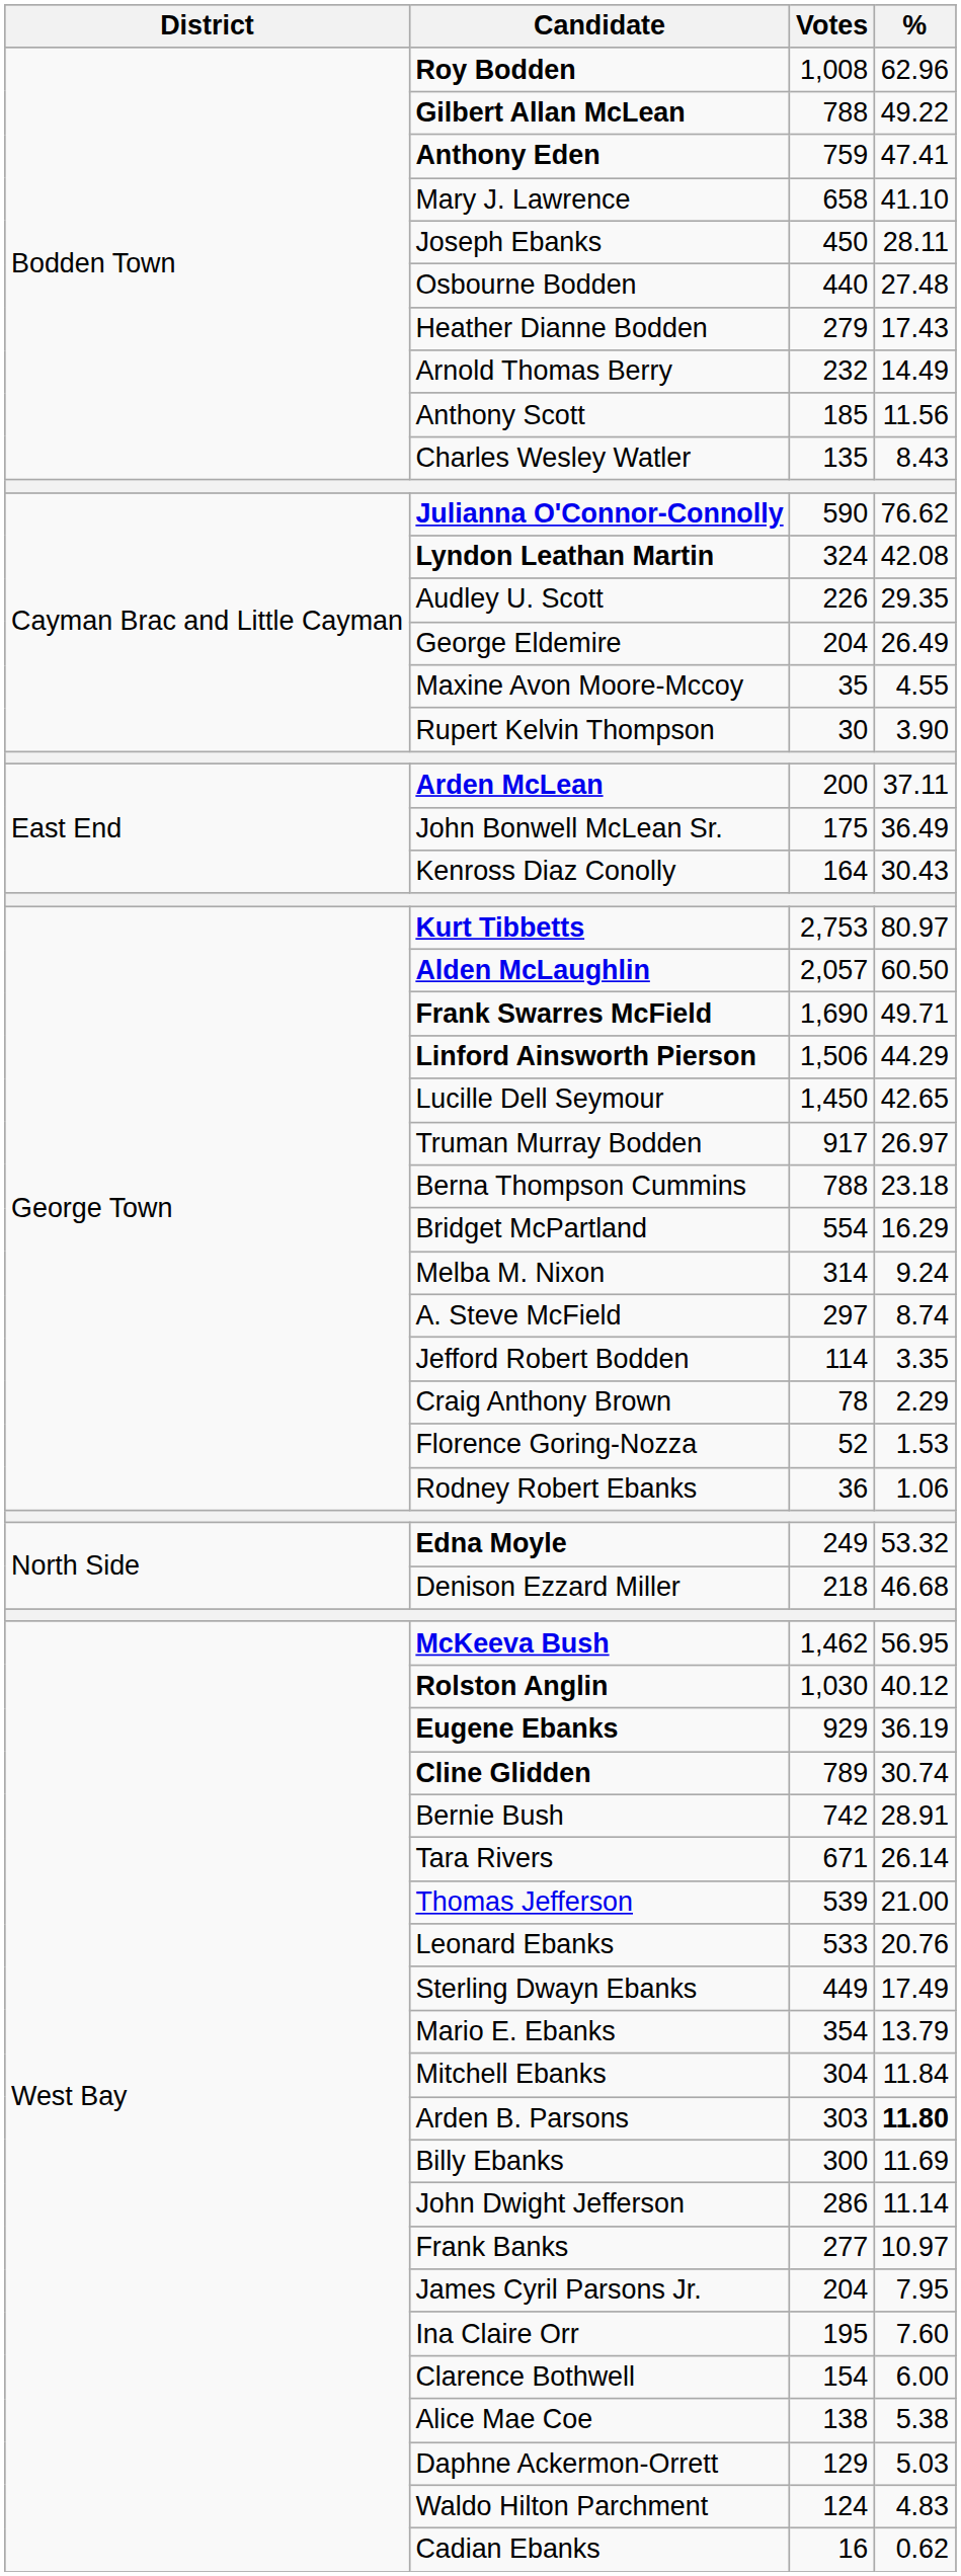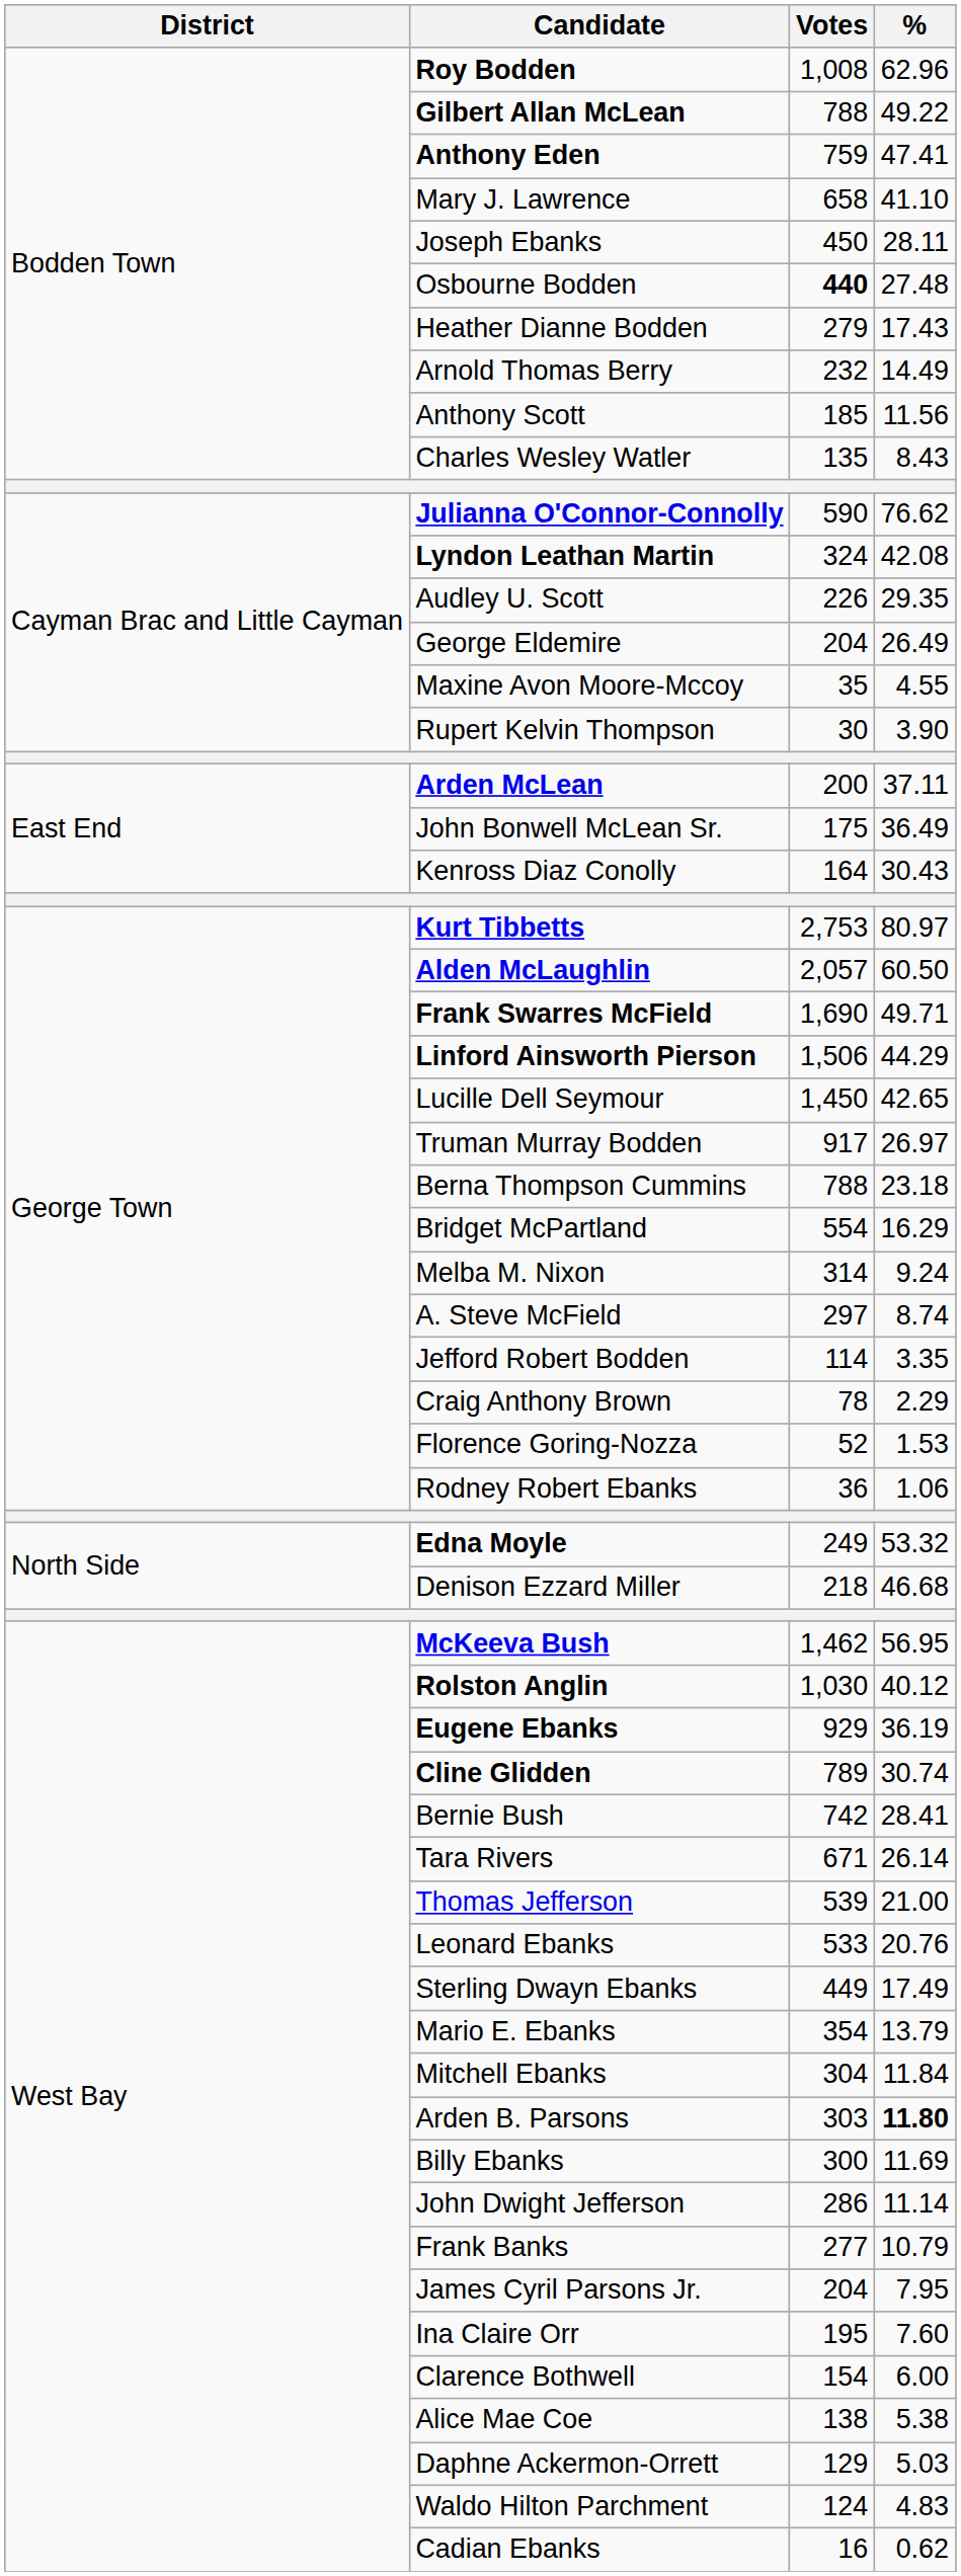Osbourne Bodden | Votes: normal -> bold
Bernie Bush | %: 28.91 -> 28.41
Frank Banks | %: 10.97 -> 10.79
